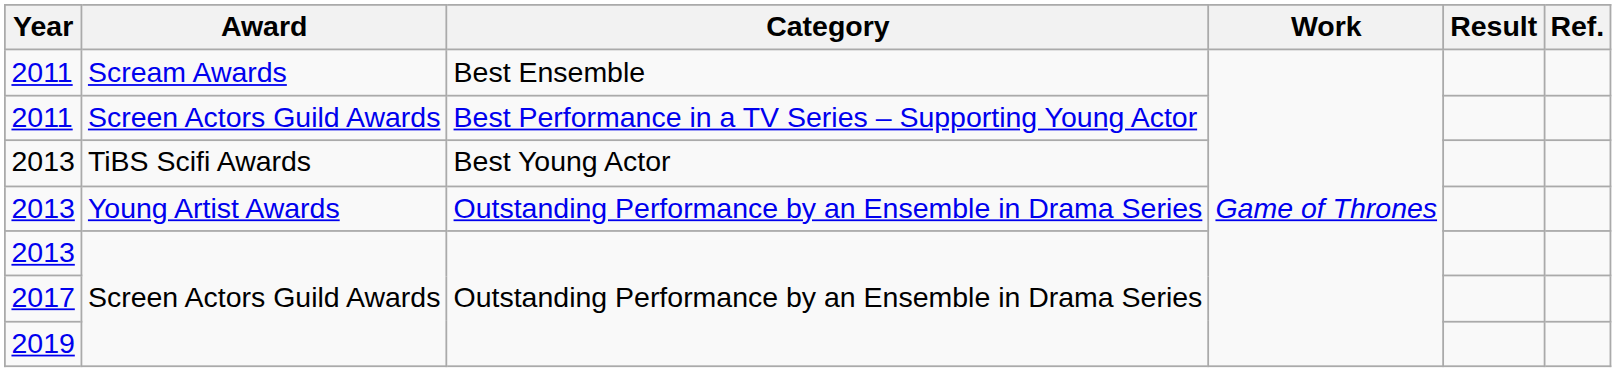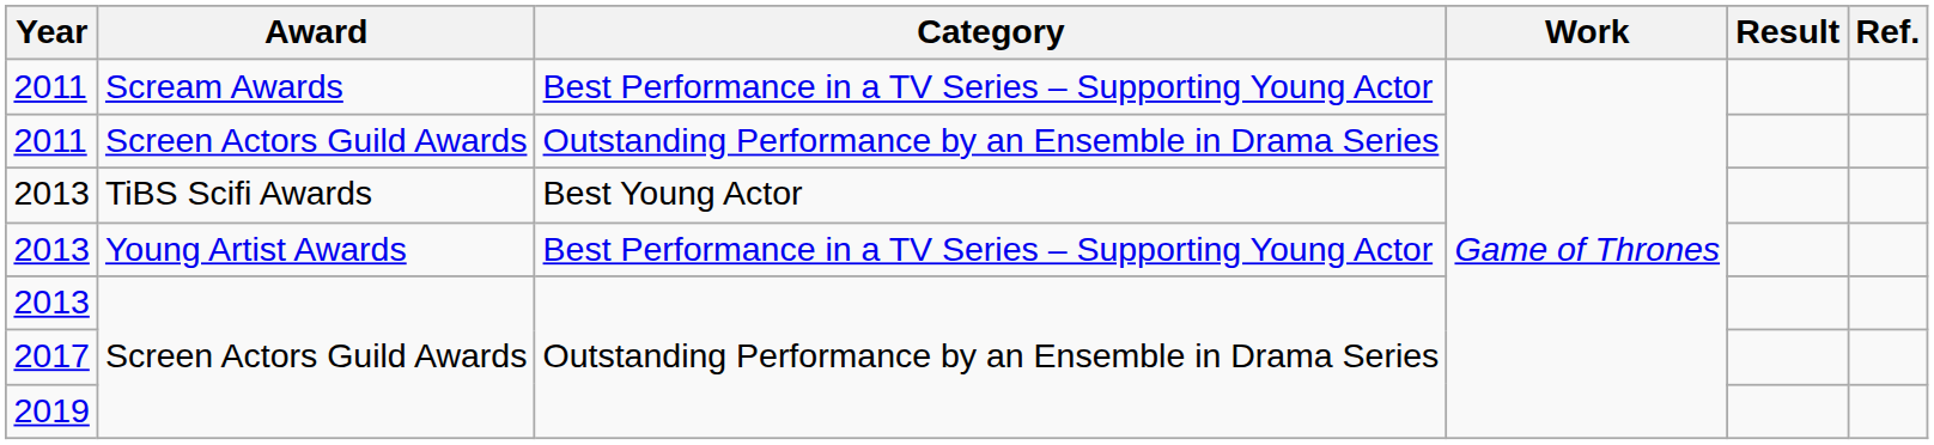2011 / Scream Awards | Category: Best Ensemble -> Best Performance in a TV Series – Supporting Young Actor
2011 / Screen Actors Guild Awards | Category: Best Performance in a TV Series – Supporting Young Actor -> Outstanding Performance by an Ensemble in Drama Series
2013 / Young Artist Awards | Category: Outstanding Performance by an Ensemble in Drama Series -> Best Performance in a TV Series – Supporting Young Actor
